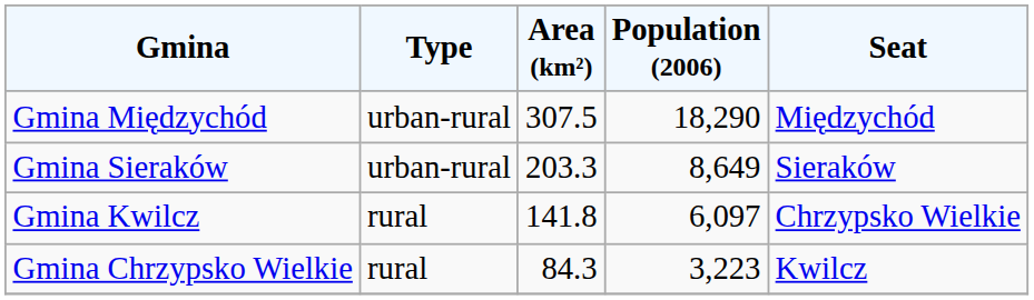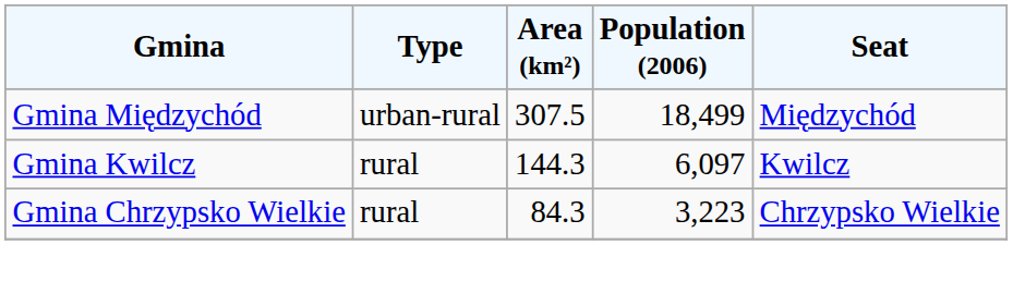Gmina Międzychód | Population (2006): 18,290 -> 18,499
- row: Gmina Sieraków | urban-rural | 203.3 | 8,649 | Sieraków
Gmina Kwilcz | Area (km²): 141.8 -> 144.3
Gmina Kwilcz | Seat: Chrzypsko Wielkie -> Kwilcz
Gmina Chrzypsko Wielkie | Seat: Kwilcz -> Chrzypsko Wielkie
